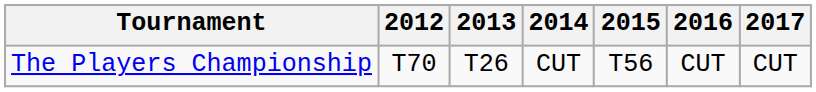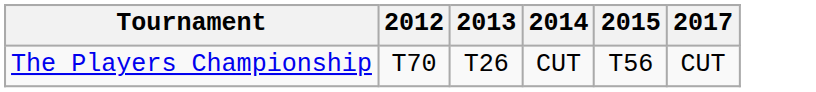- column: 2016 | CUT
